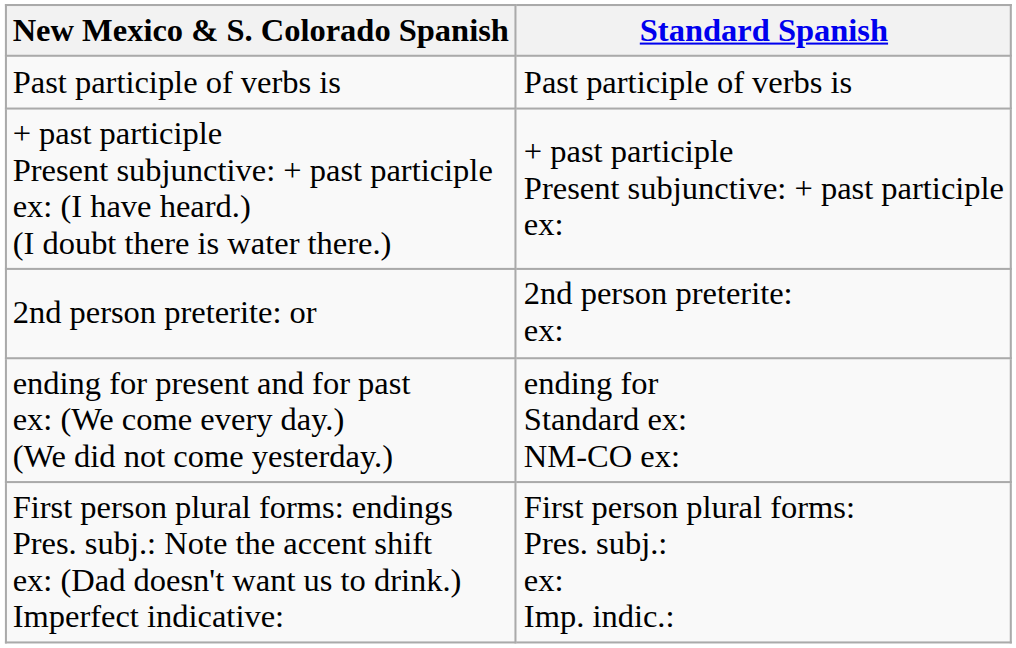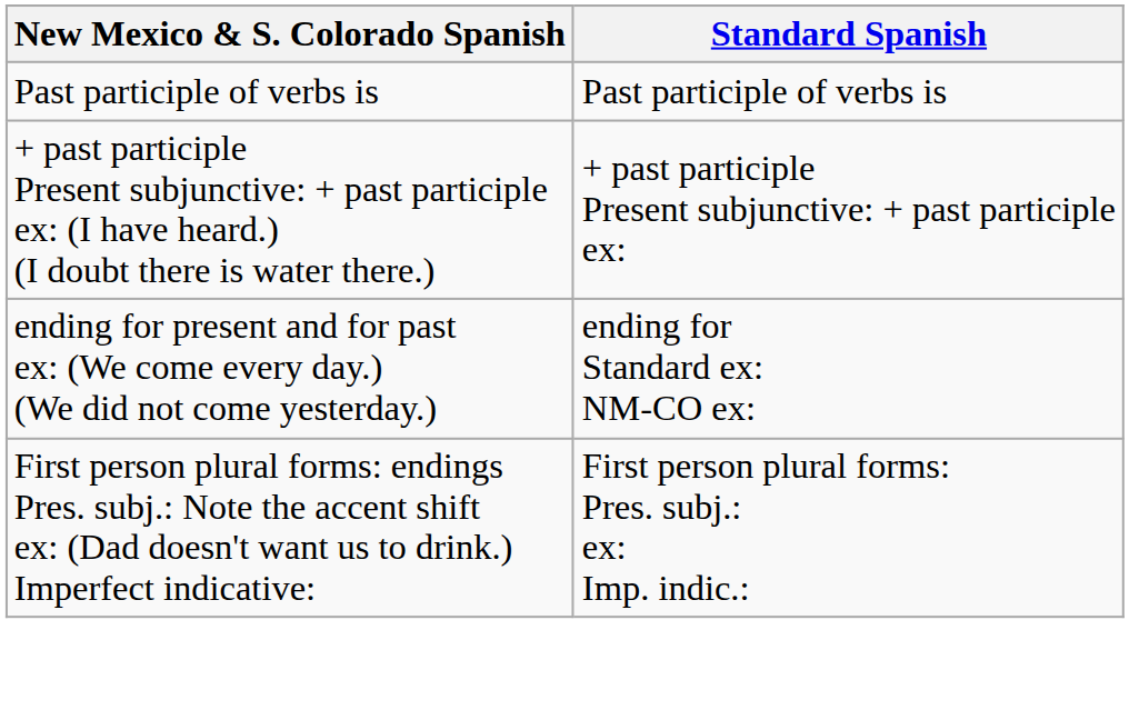- row: 2nd person preterite: or | 2nd person preterite: ex:
